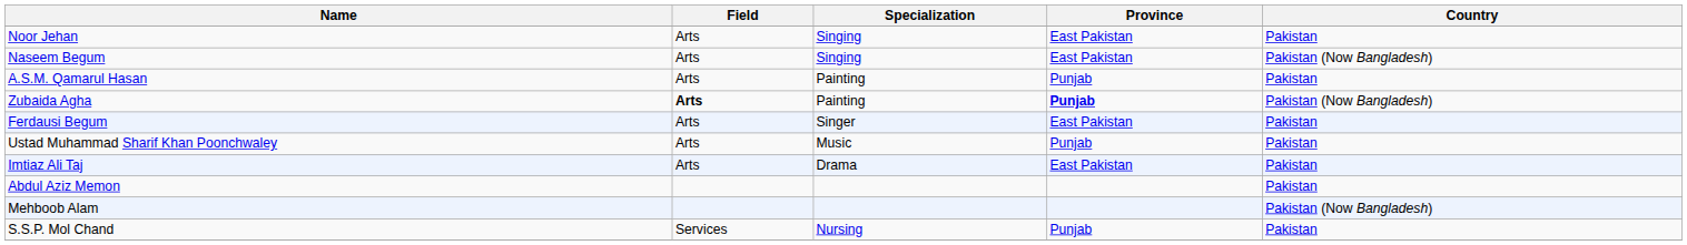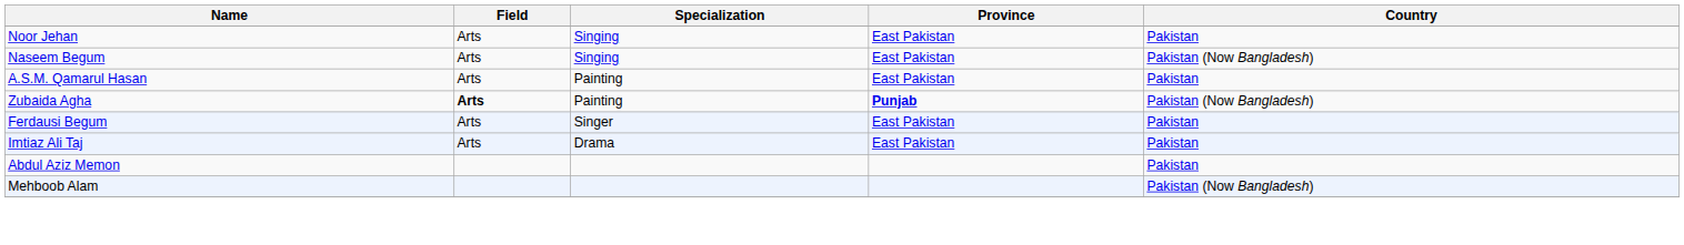A.S.M. Qamarul Hasan | Province: Punjab -> East Pakistan
- row: Ustad Muhammad Sharif Khan Poonchwaley | Arts | Music | Punjab | Pakistan
- row: S.S.P. Mol Chand | Services | Nursing | Punjab | Pakistan
